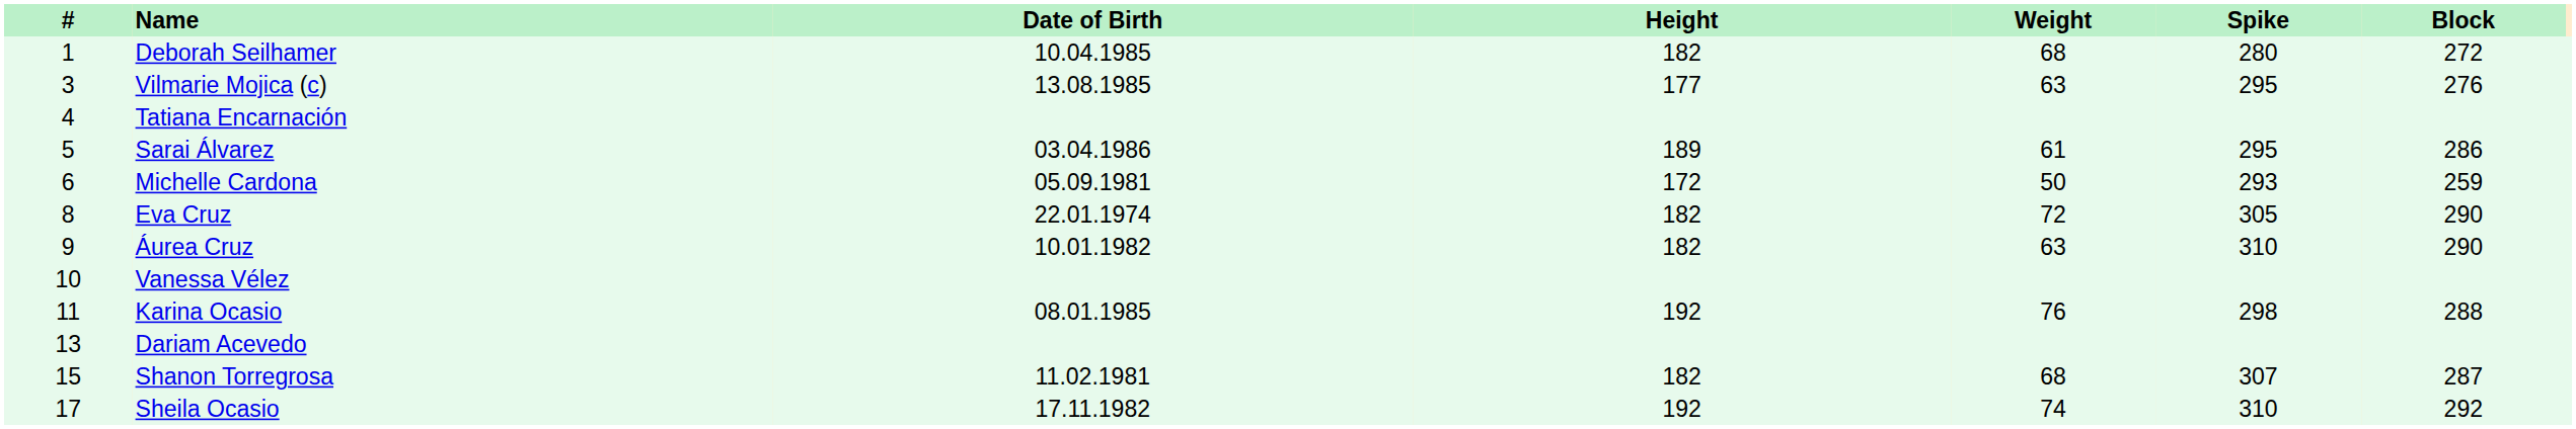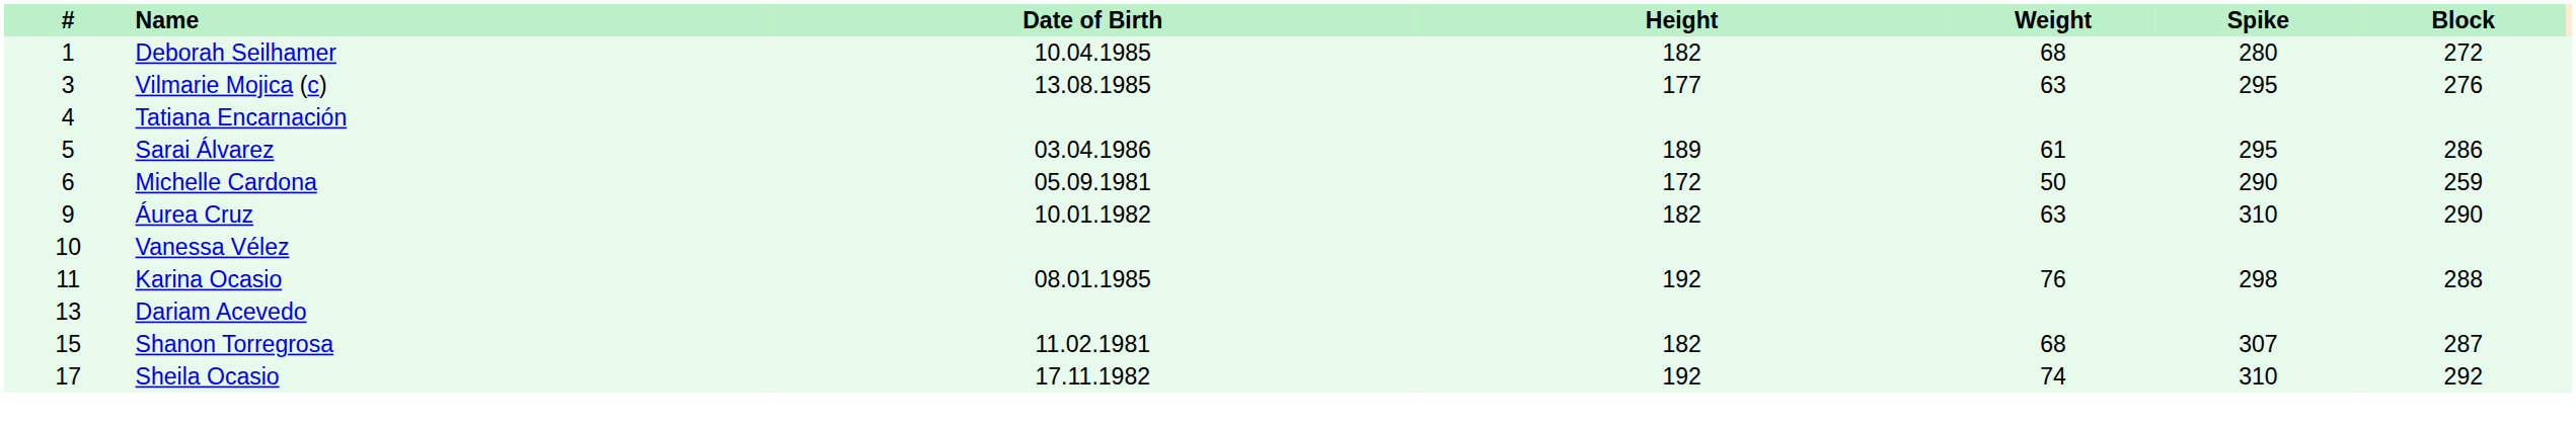Michelle Cardona | Spike: 293 -> 290
- row: 8 | Eva Cruz | 22.01.1974 | 182 | 72 | 305 | 290
